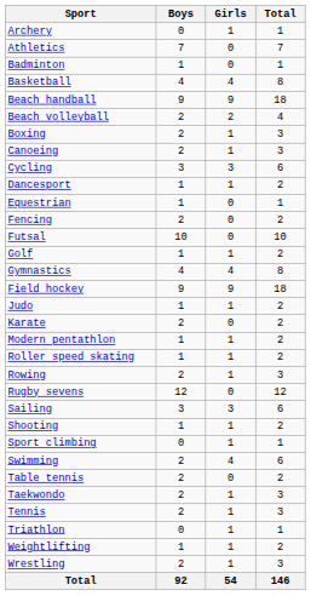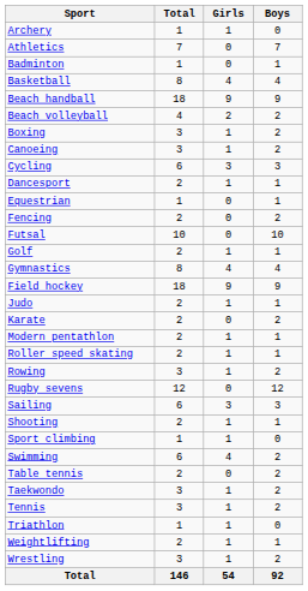columns swapped: Boys <-> Total
